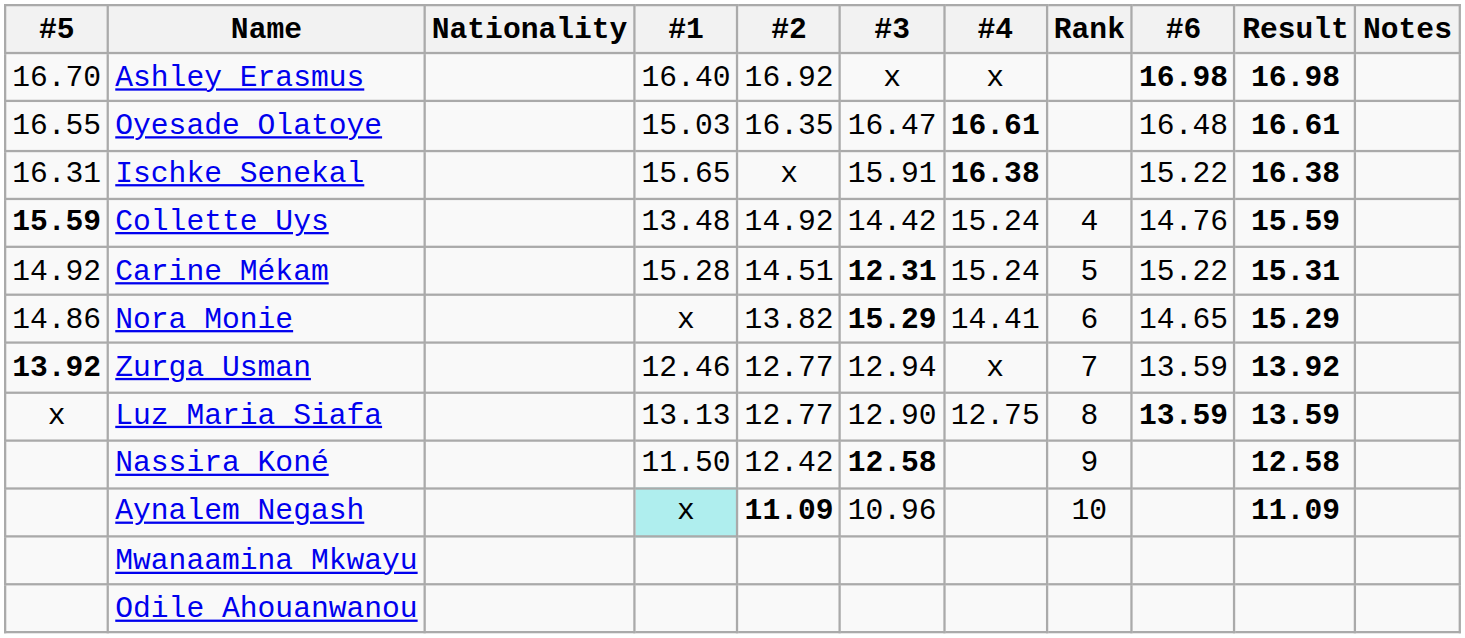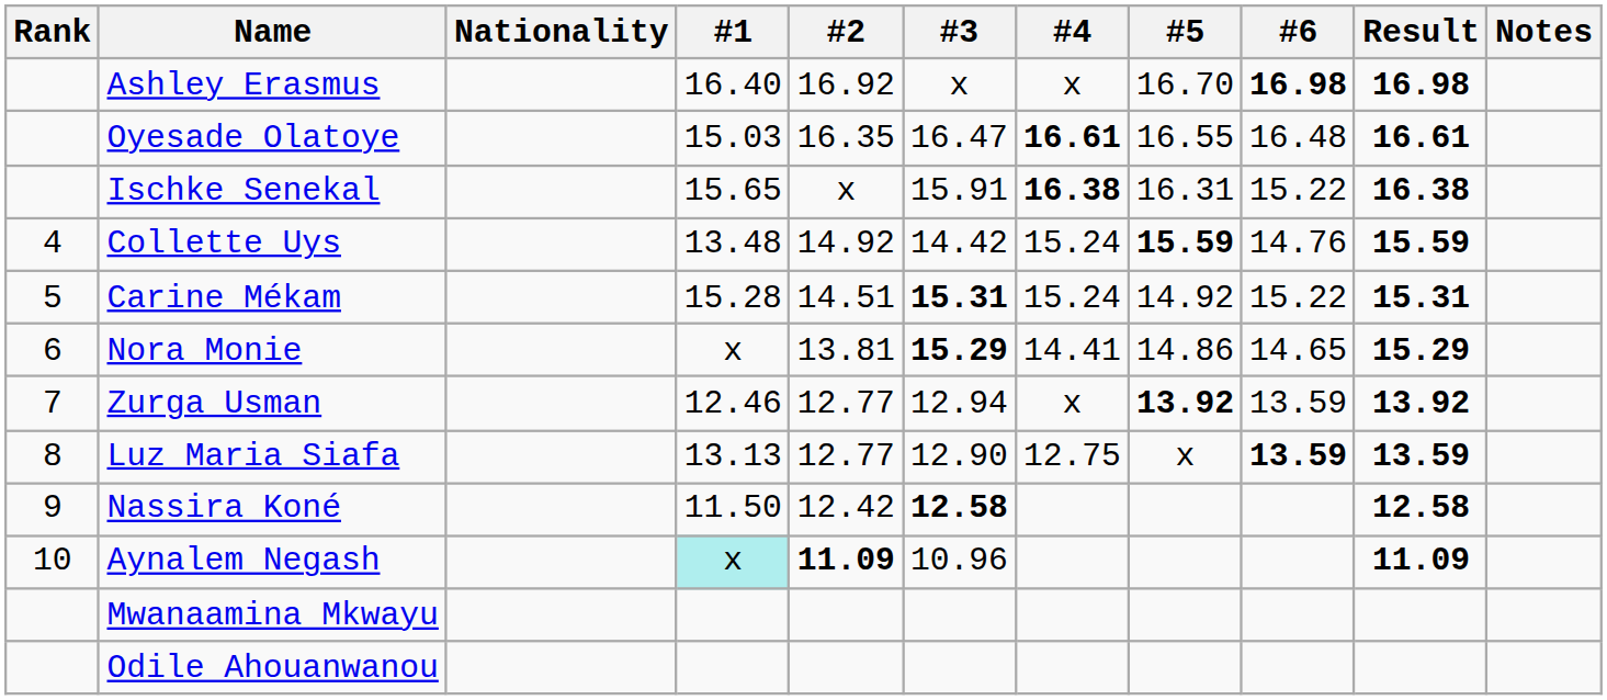columns swapped: Rank <-> #5
Carine Mékam | #3: 12.31 -> 15.31
Nora Monie | #2: 13.82 -> 13.81
